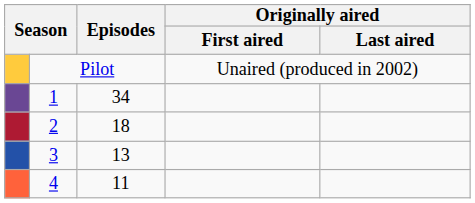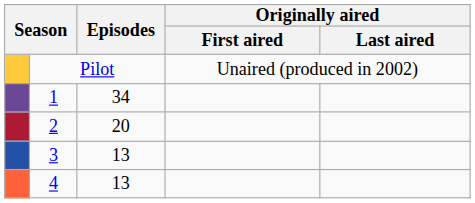2 | Episodes: 18 -> 20
4 | Episodes: 11 -> 13
